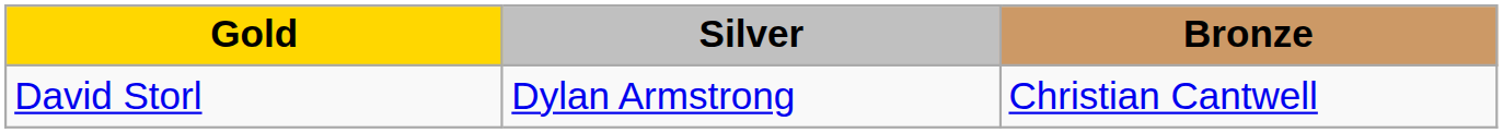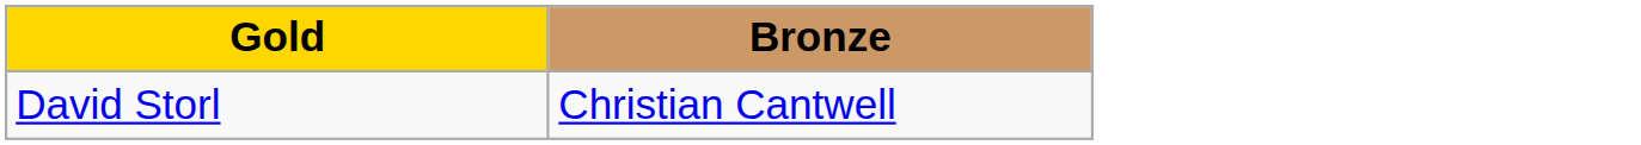- column: Silver | Dylan Armstrong
